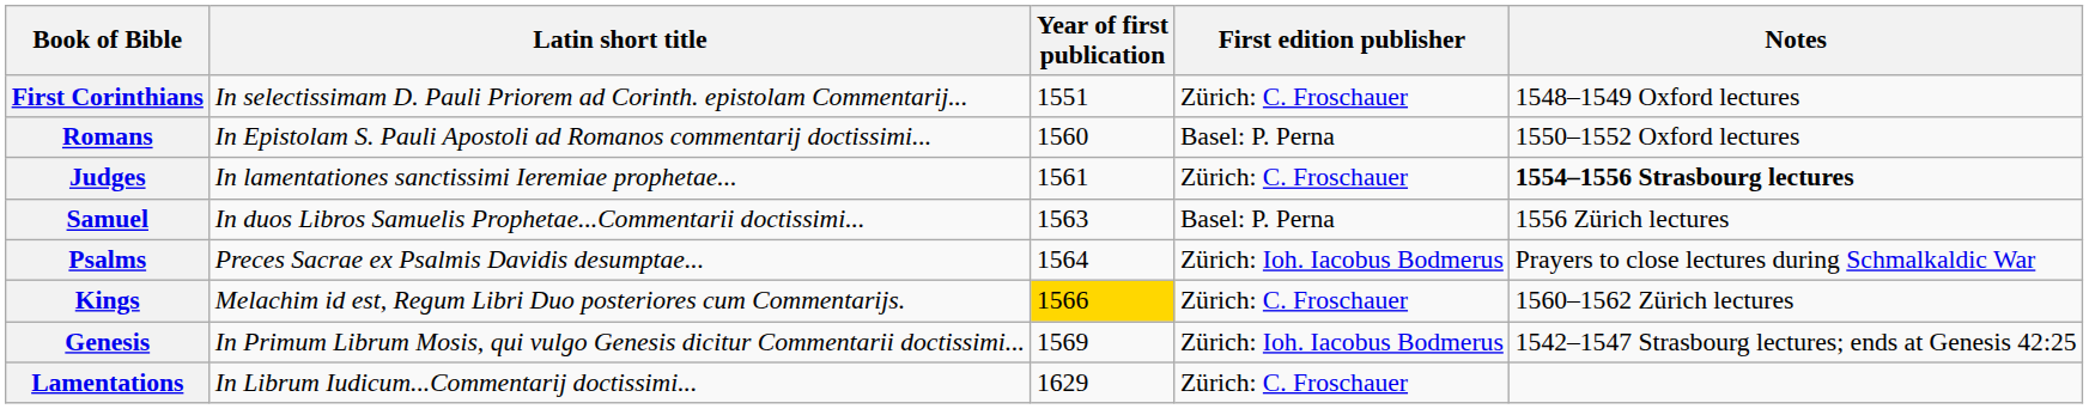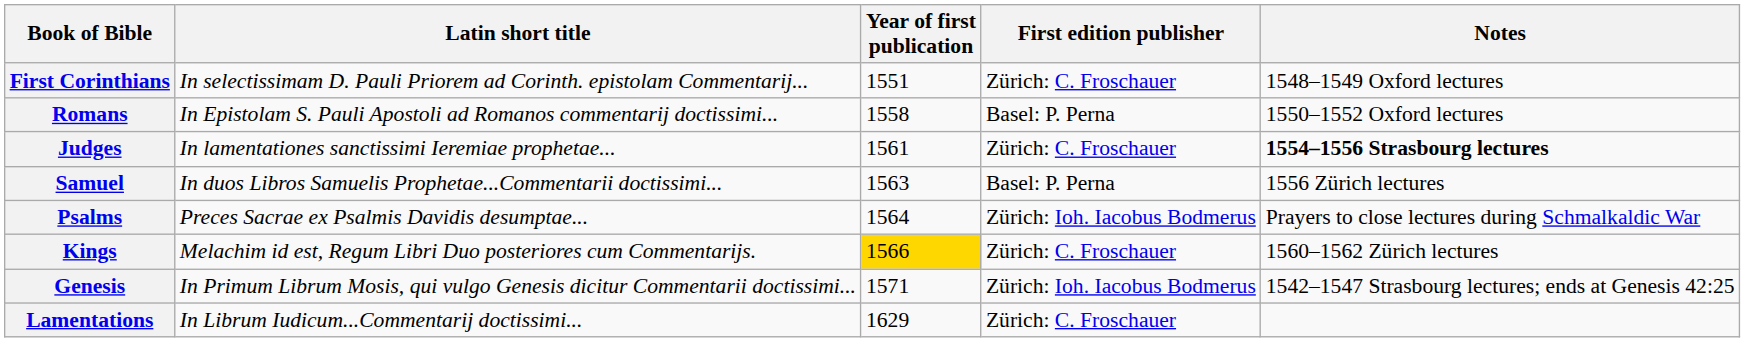Romans | Year of first publication: 1560 -> 1558
Genesis | Year of first publication: 1569 -> 1571
